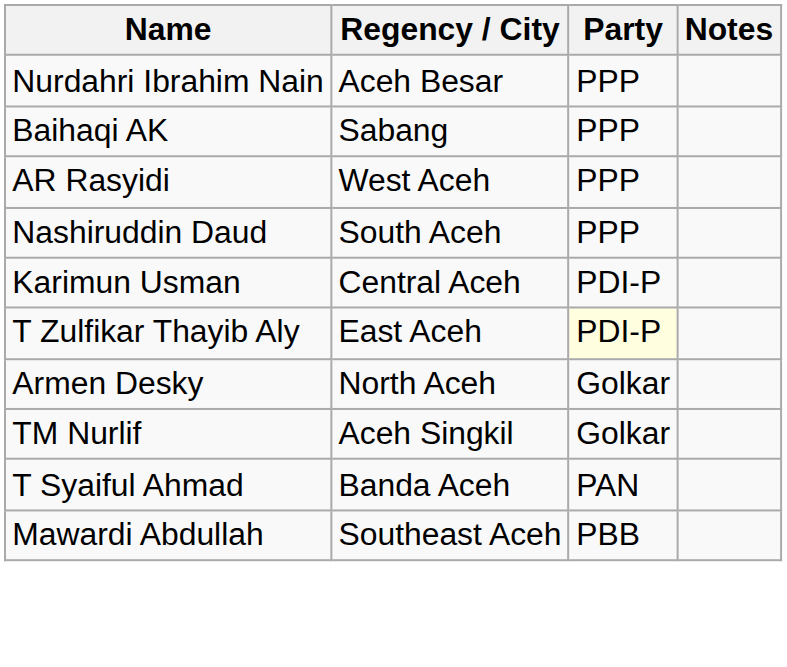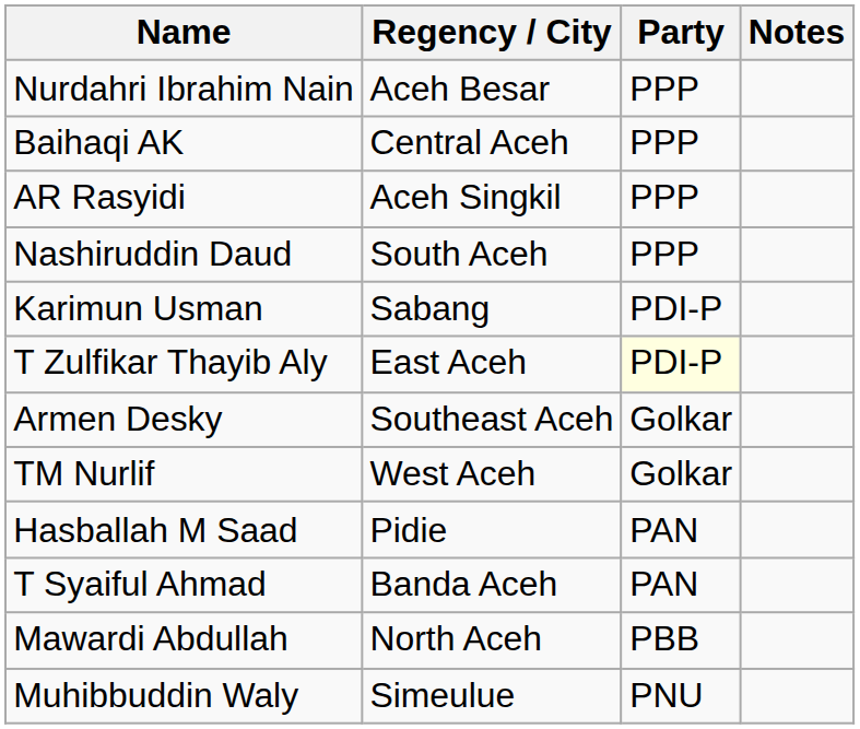Baihaqi AK | Regency / City: Sabang -> Central Aceh
AR Rasyidi | Regency / City: West Aceh -> Aceh Singkil
Karimun Usman | Regency / City: Central Aceh -> Sabang
Armen Desky | Regency / City: North Aceh -> Southeast Aceh
TM Nurlif | Regency / City: Aceh Singkil -> West Aceh
+ row: Hasballah M Saad | Pidie | PAN
Mawardi Abdullah | Regency / City: Southeast Aceh -> North Aceh
+ row: Muhibbuddin Waly | Simeulue | PNU
